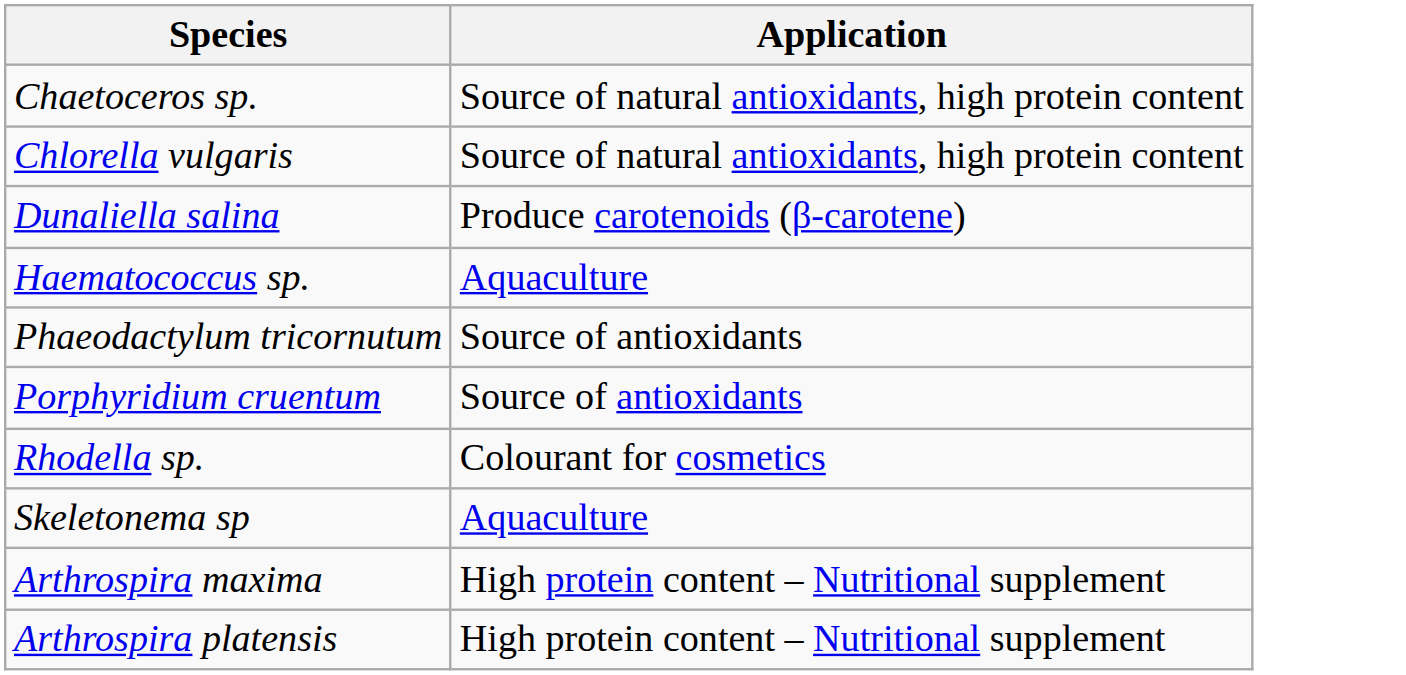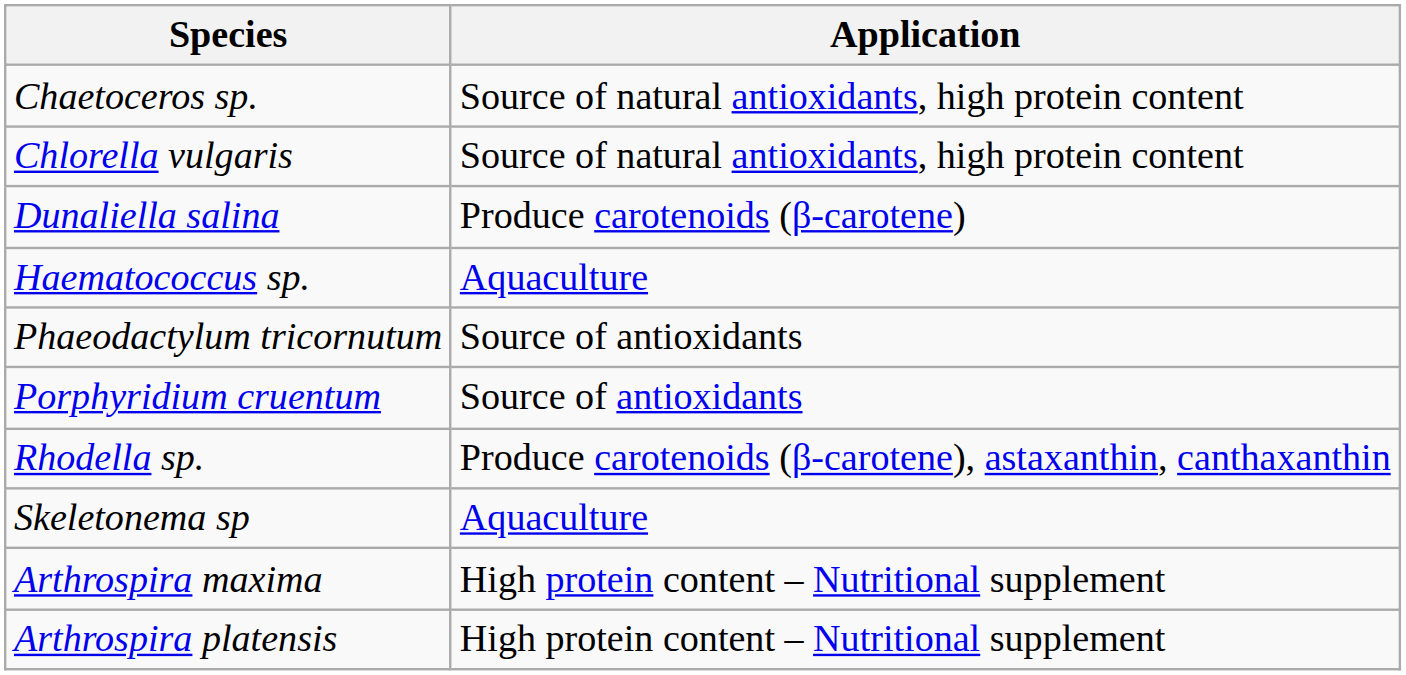Rhodella sp. | Application: Colourant for cosmetics -> Produce carotenoids (β-carotene), astaxanthin, canthaxanthin
